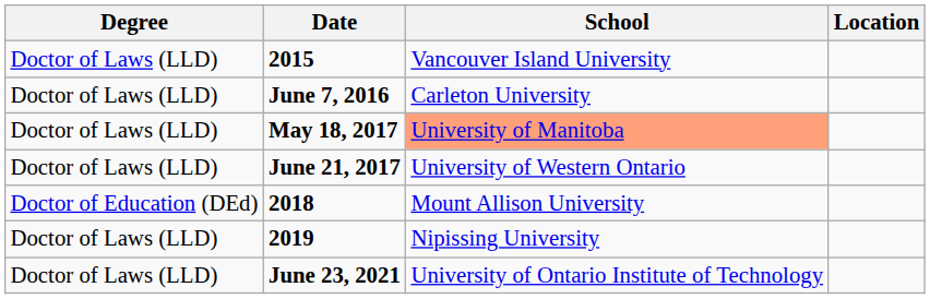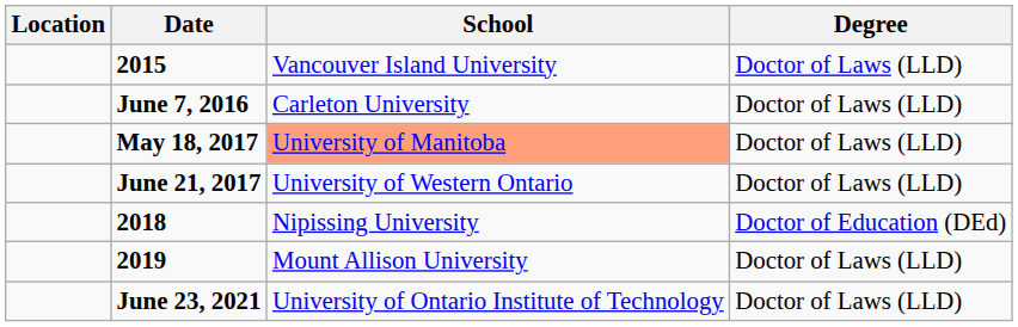columns swapped: Location <-> Degree
2018 | School: Mount Allison University -> Nipissing University
2019 | School: Nipissing University -> Mount Allison University
